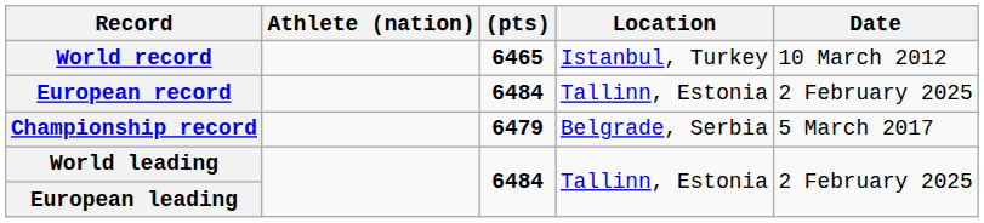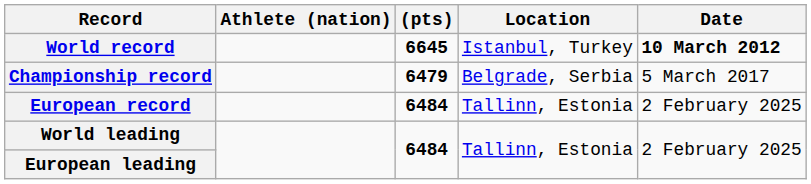World record | (pts): 6465 -> 6645
World record | Date: normal -> bold
rows swapped: European record <-> Championship record
